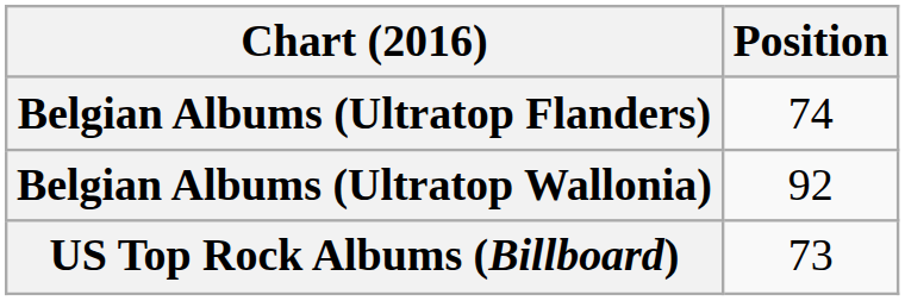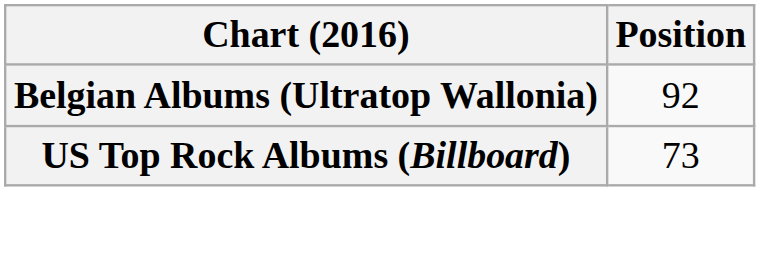- row: Belgian Albums (Ultratop Flanders) | 74
